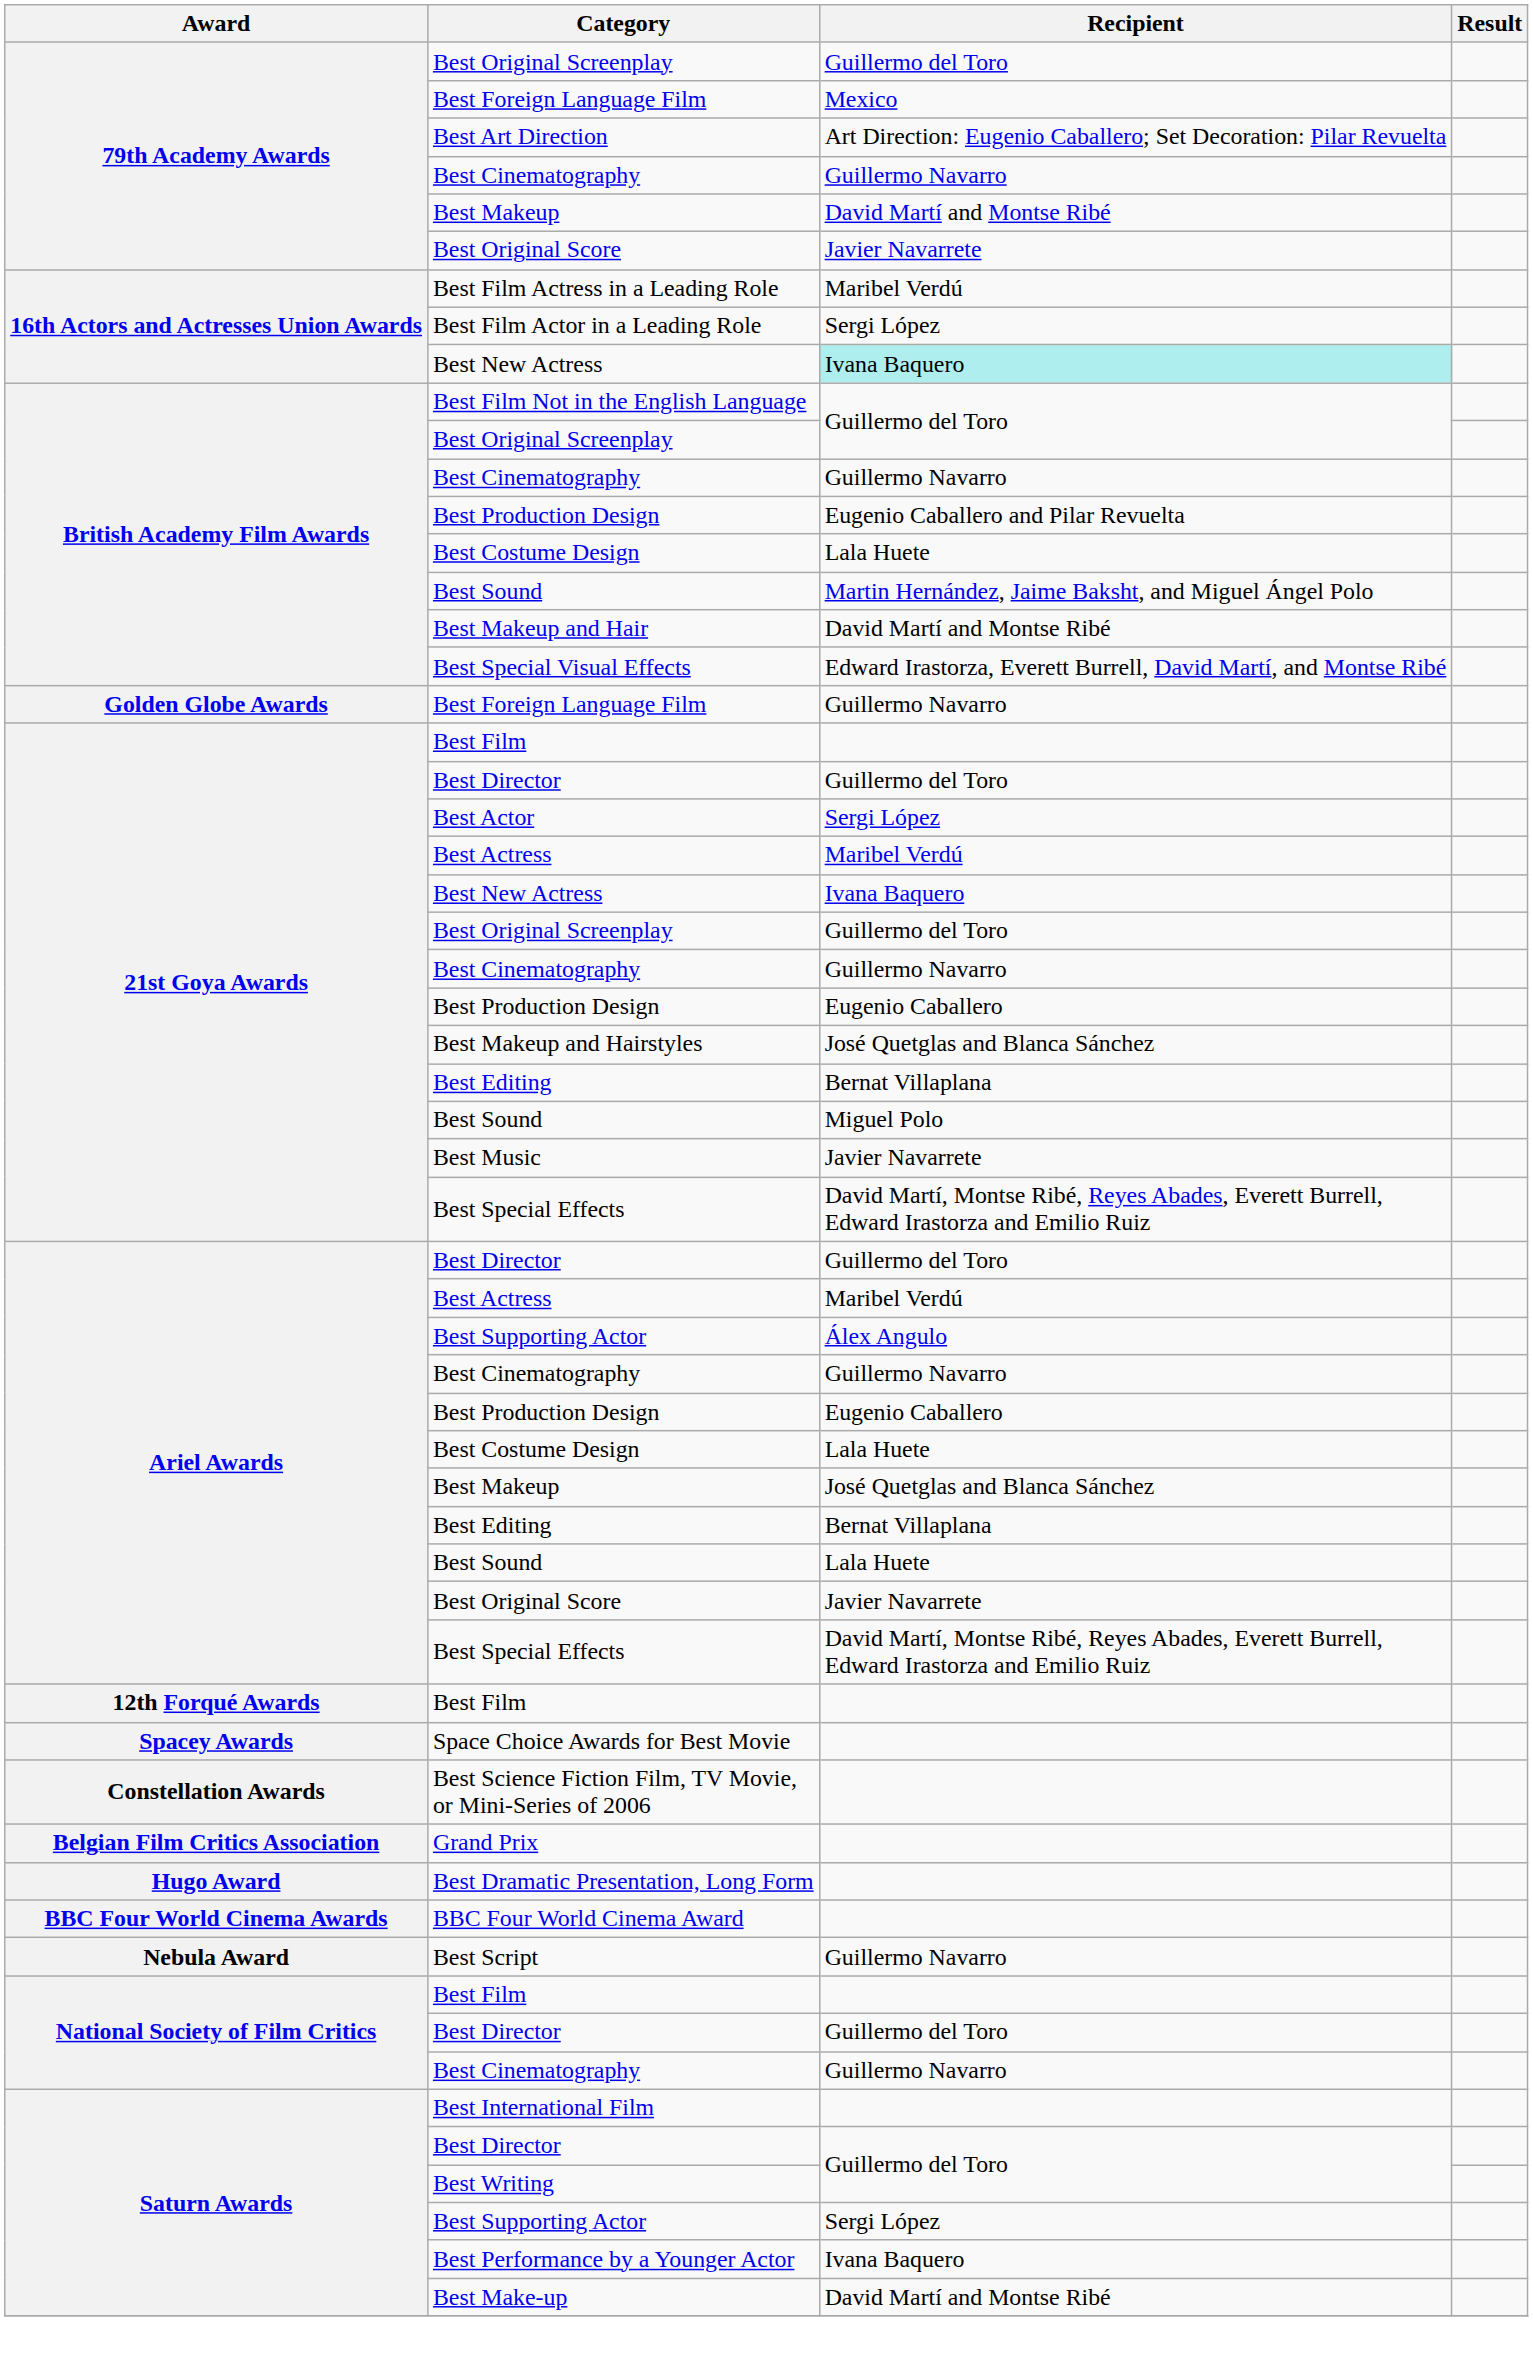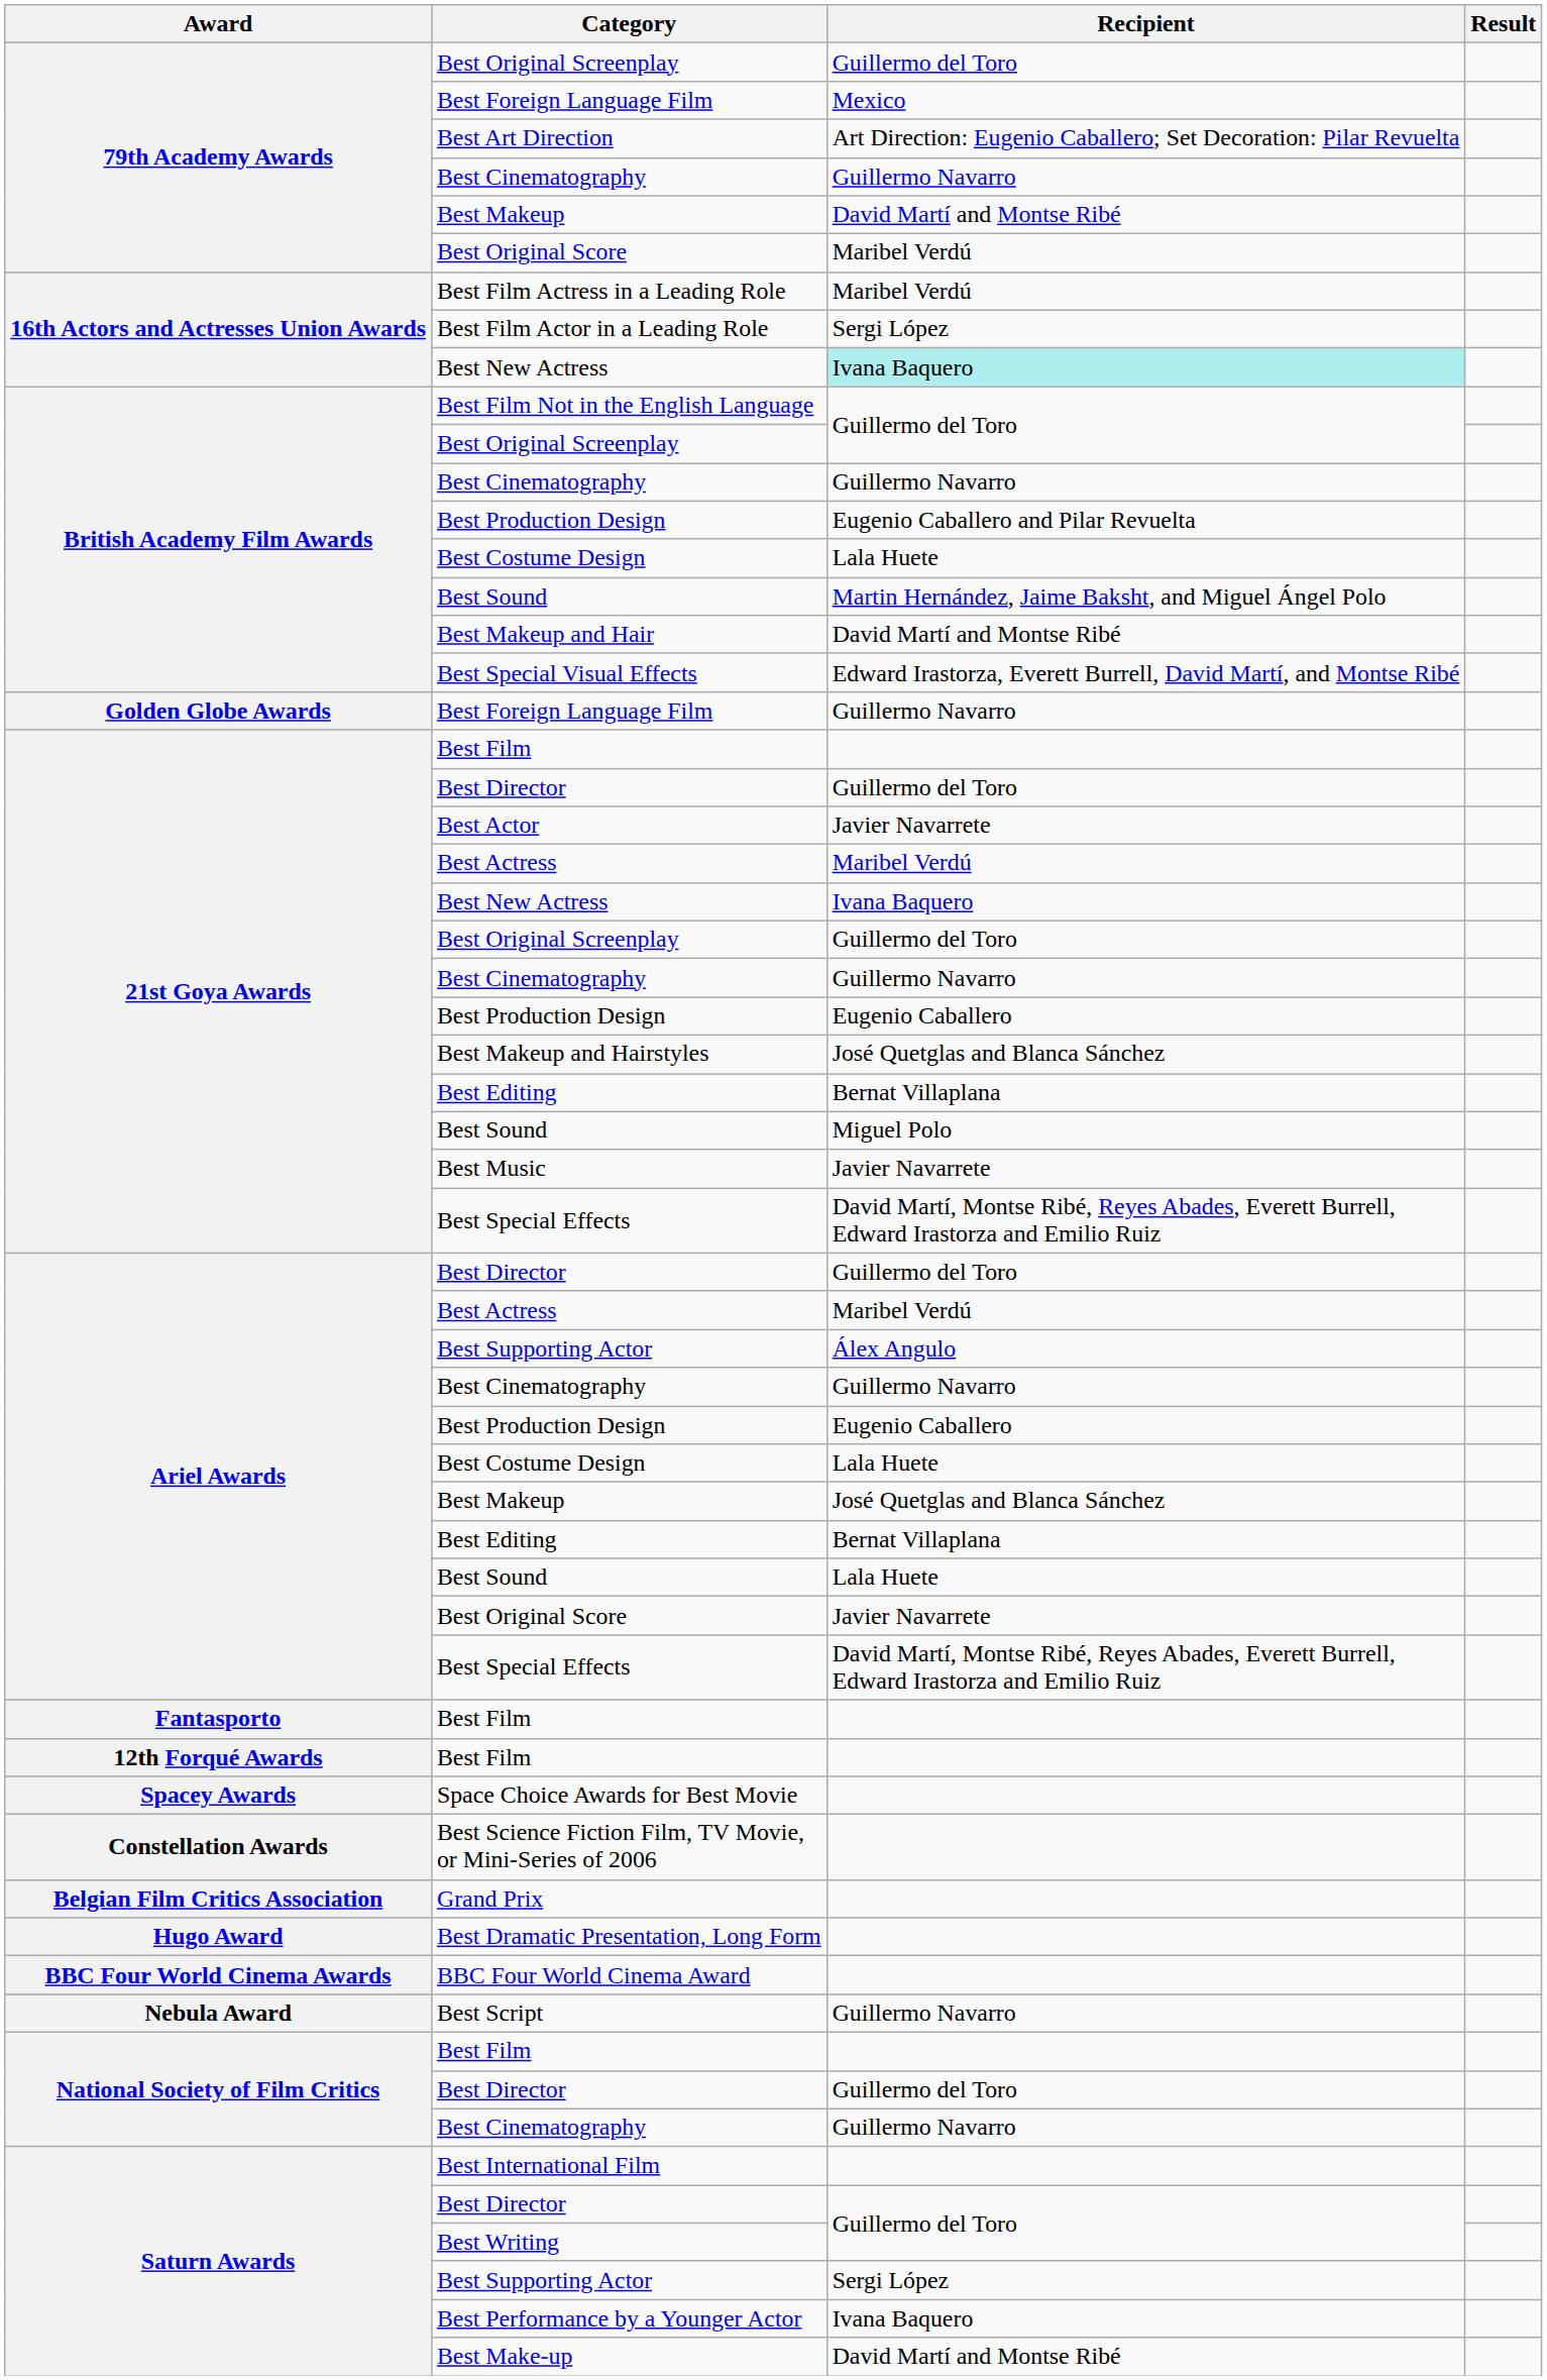79th Academy Awards / Best Original Score | Recipient: Javier Navarrete -> Maribel Verdú
Best Actor | Recipient: Sergi López -> Javier Navarrete
+ row: Fantasporto | Best Film
